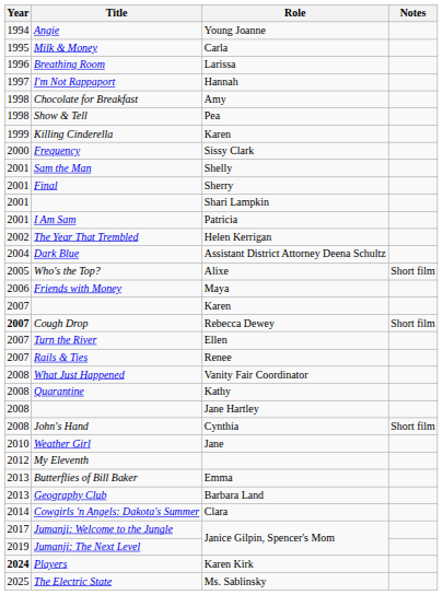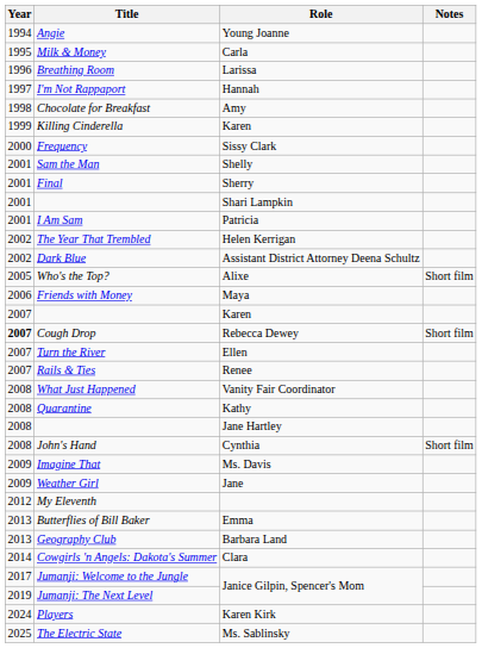- row: 1998 | Show & Tell | Pea
Dark Blue | Year: 2004 -> 2002
+ row: 2009 | Imagine That | Ms. Davis
Weather Girl | Year: 2010 -> 2009
Players | Year: bold -> normal
